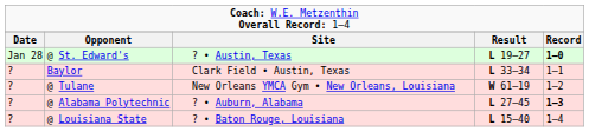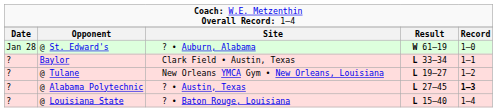@ St. Edward's | column 3: ? • Austin, Texas -> ? • Auburn, Alabama
@ St. Edward's | column 4: L 19–27 -> W 61–19
@ St. Edward's | column 5: bold -> normal
@ Tulane | column 4: W 61–19 -> L 19–27
@ Alabama Polytechnic | column 3: ? • Auburn, Alabama -> ? • Austin, Texas
